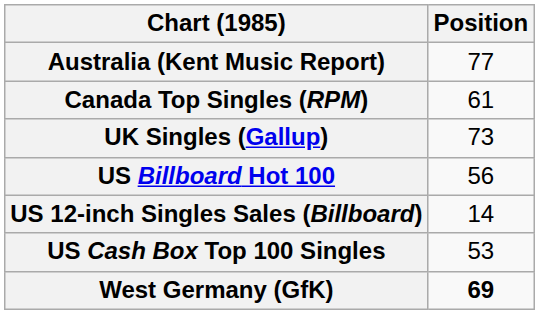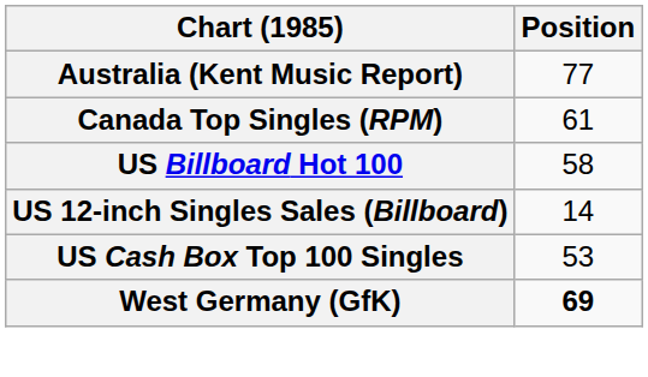- row: UK Singles (Gallup) | 73
US Billboard Hot 100 | Position: 56 -> 58
